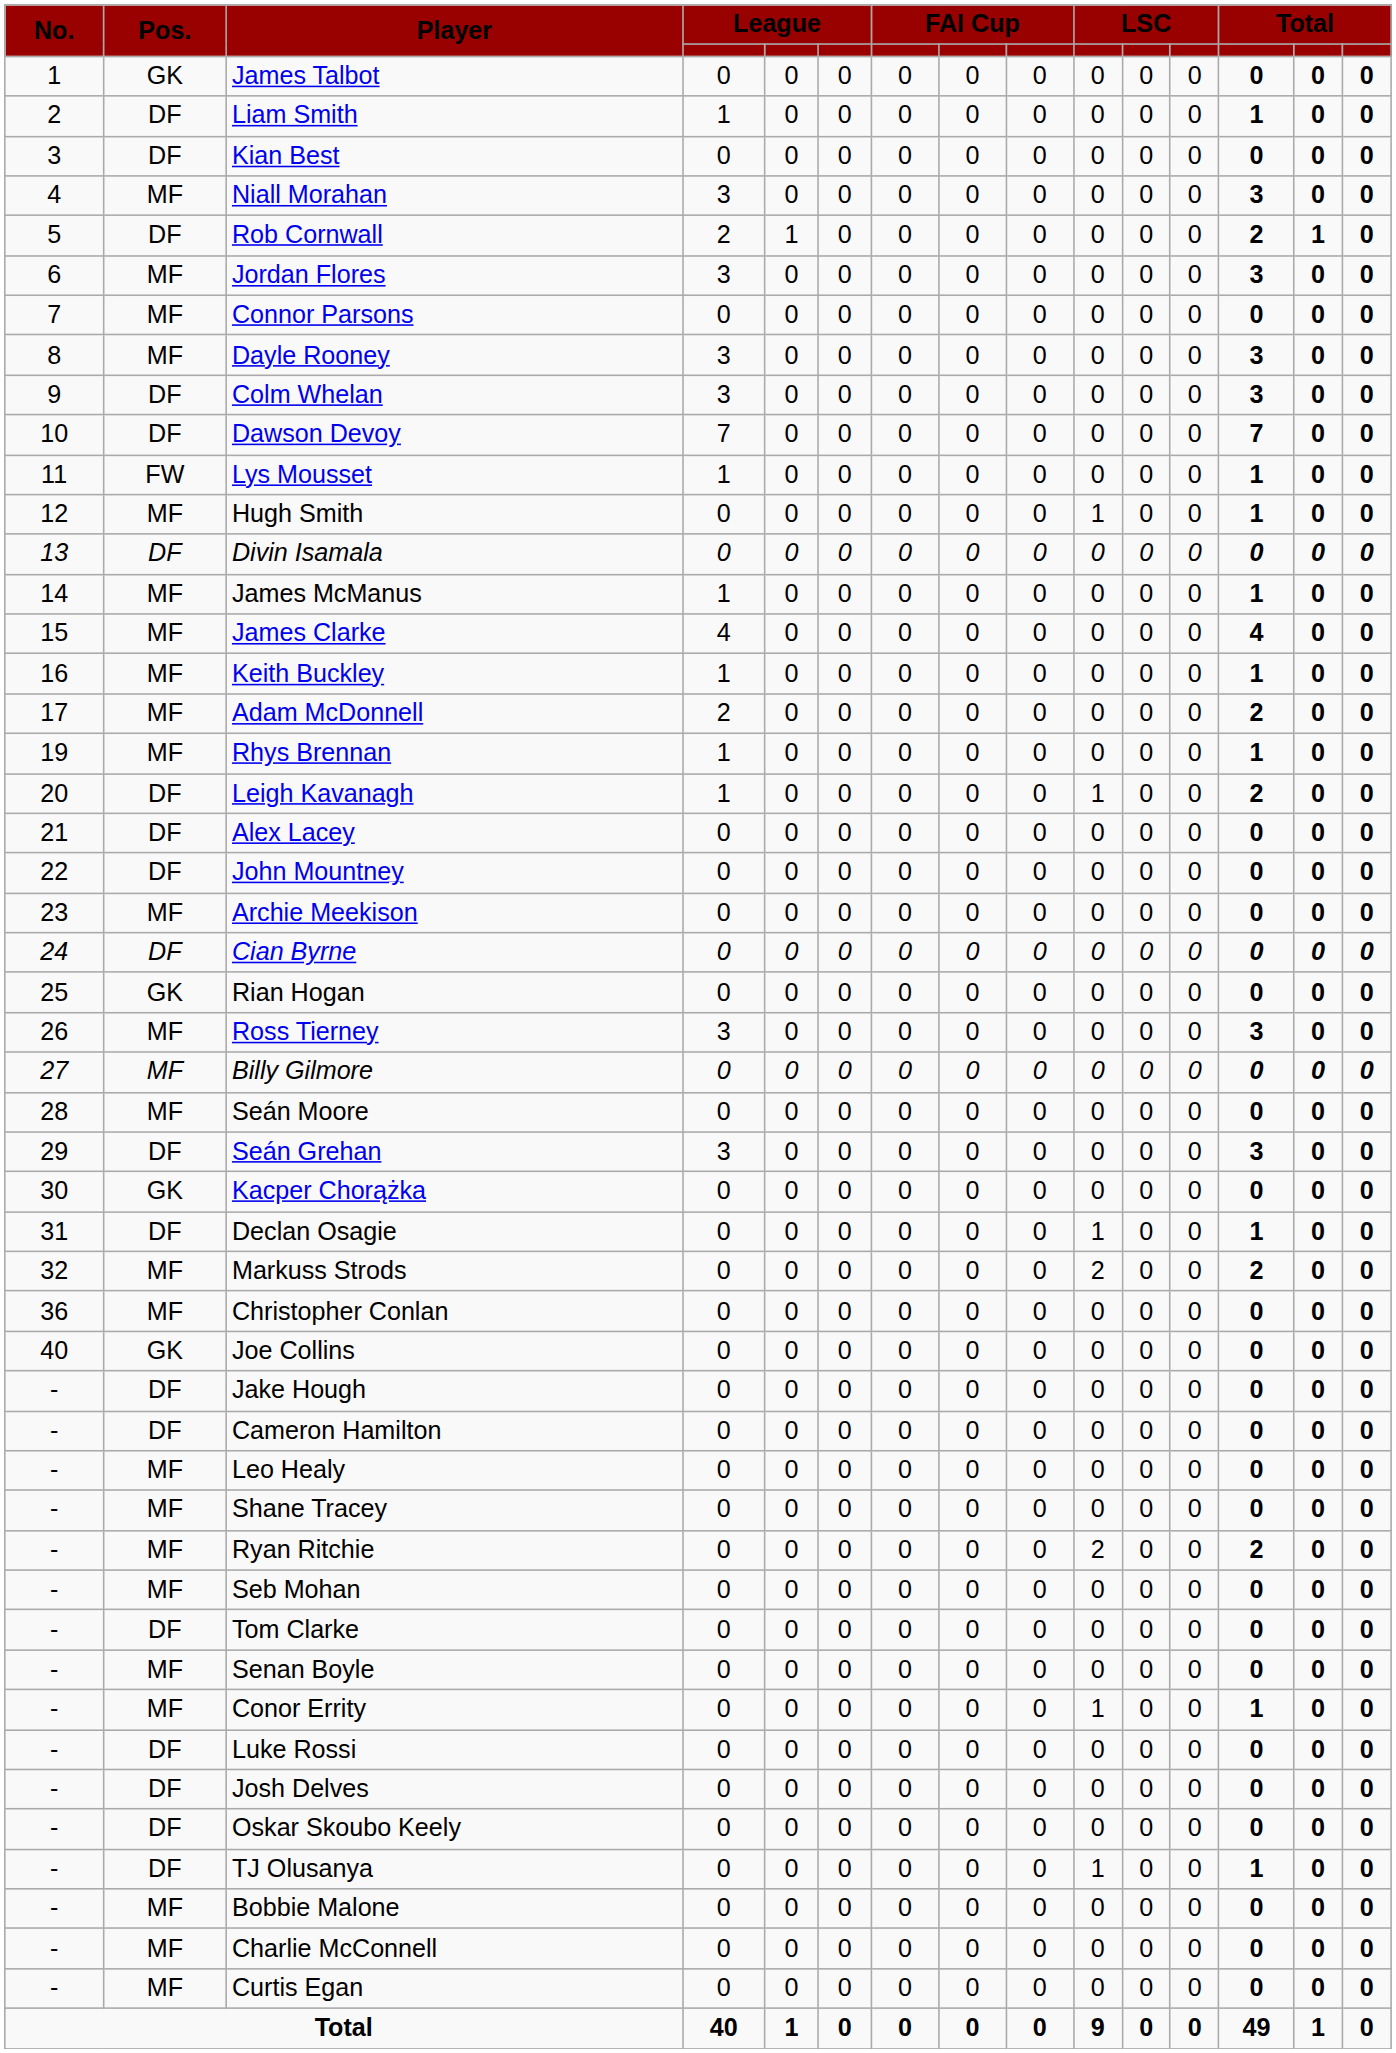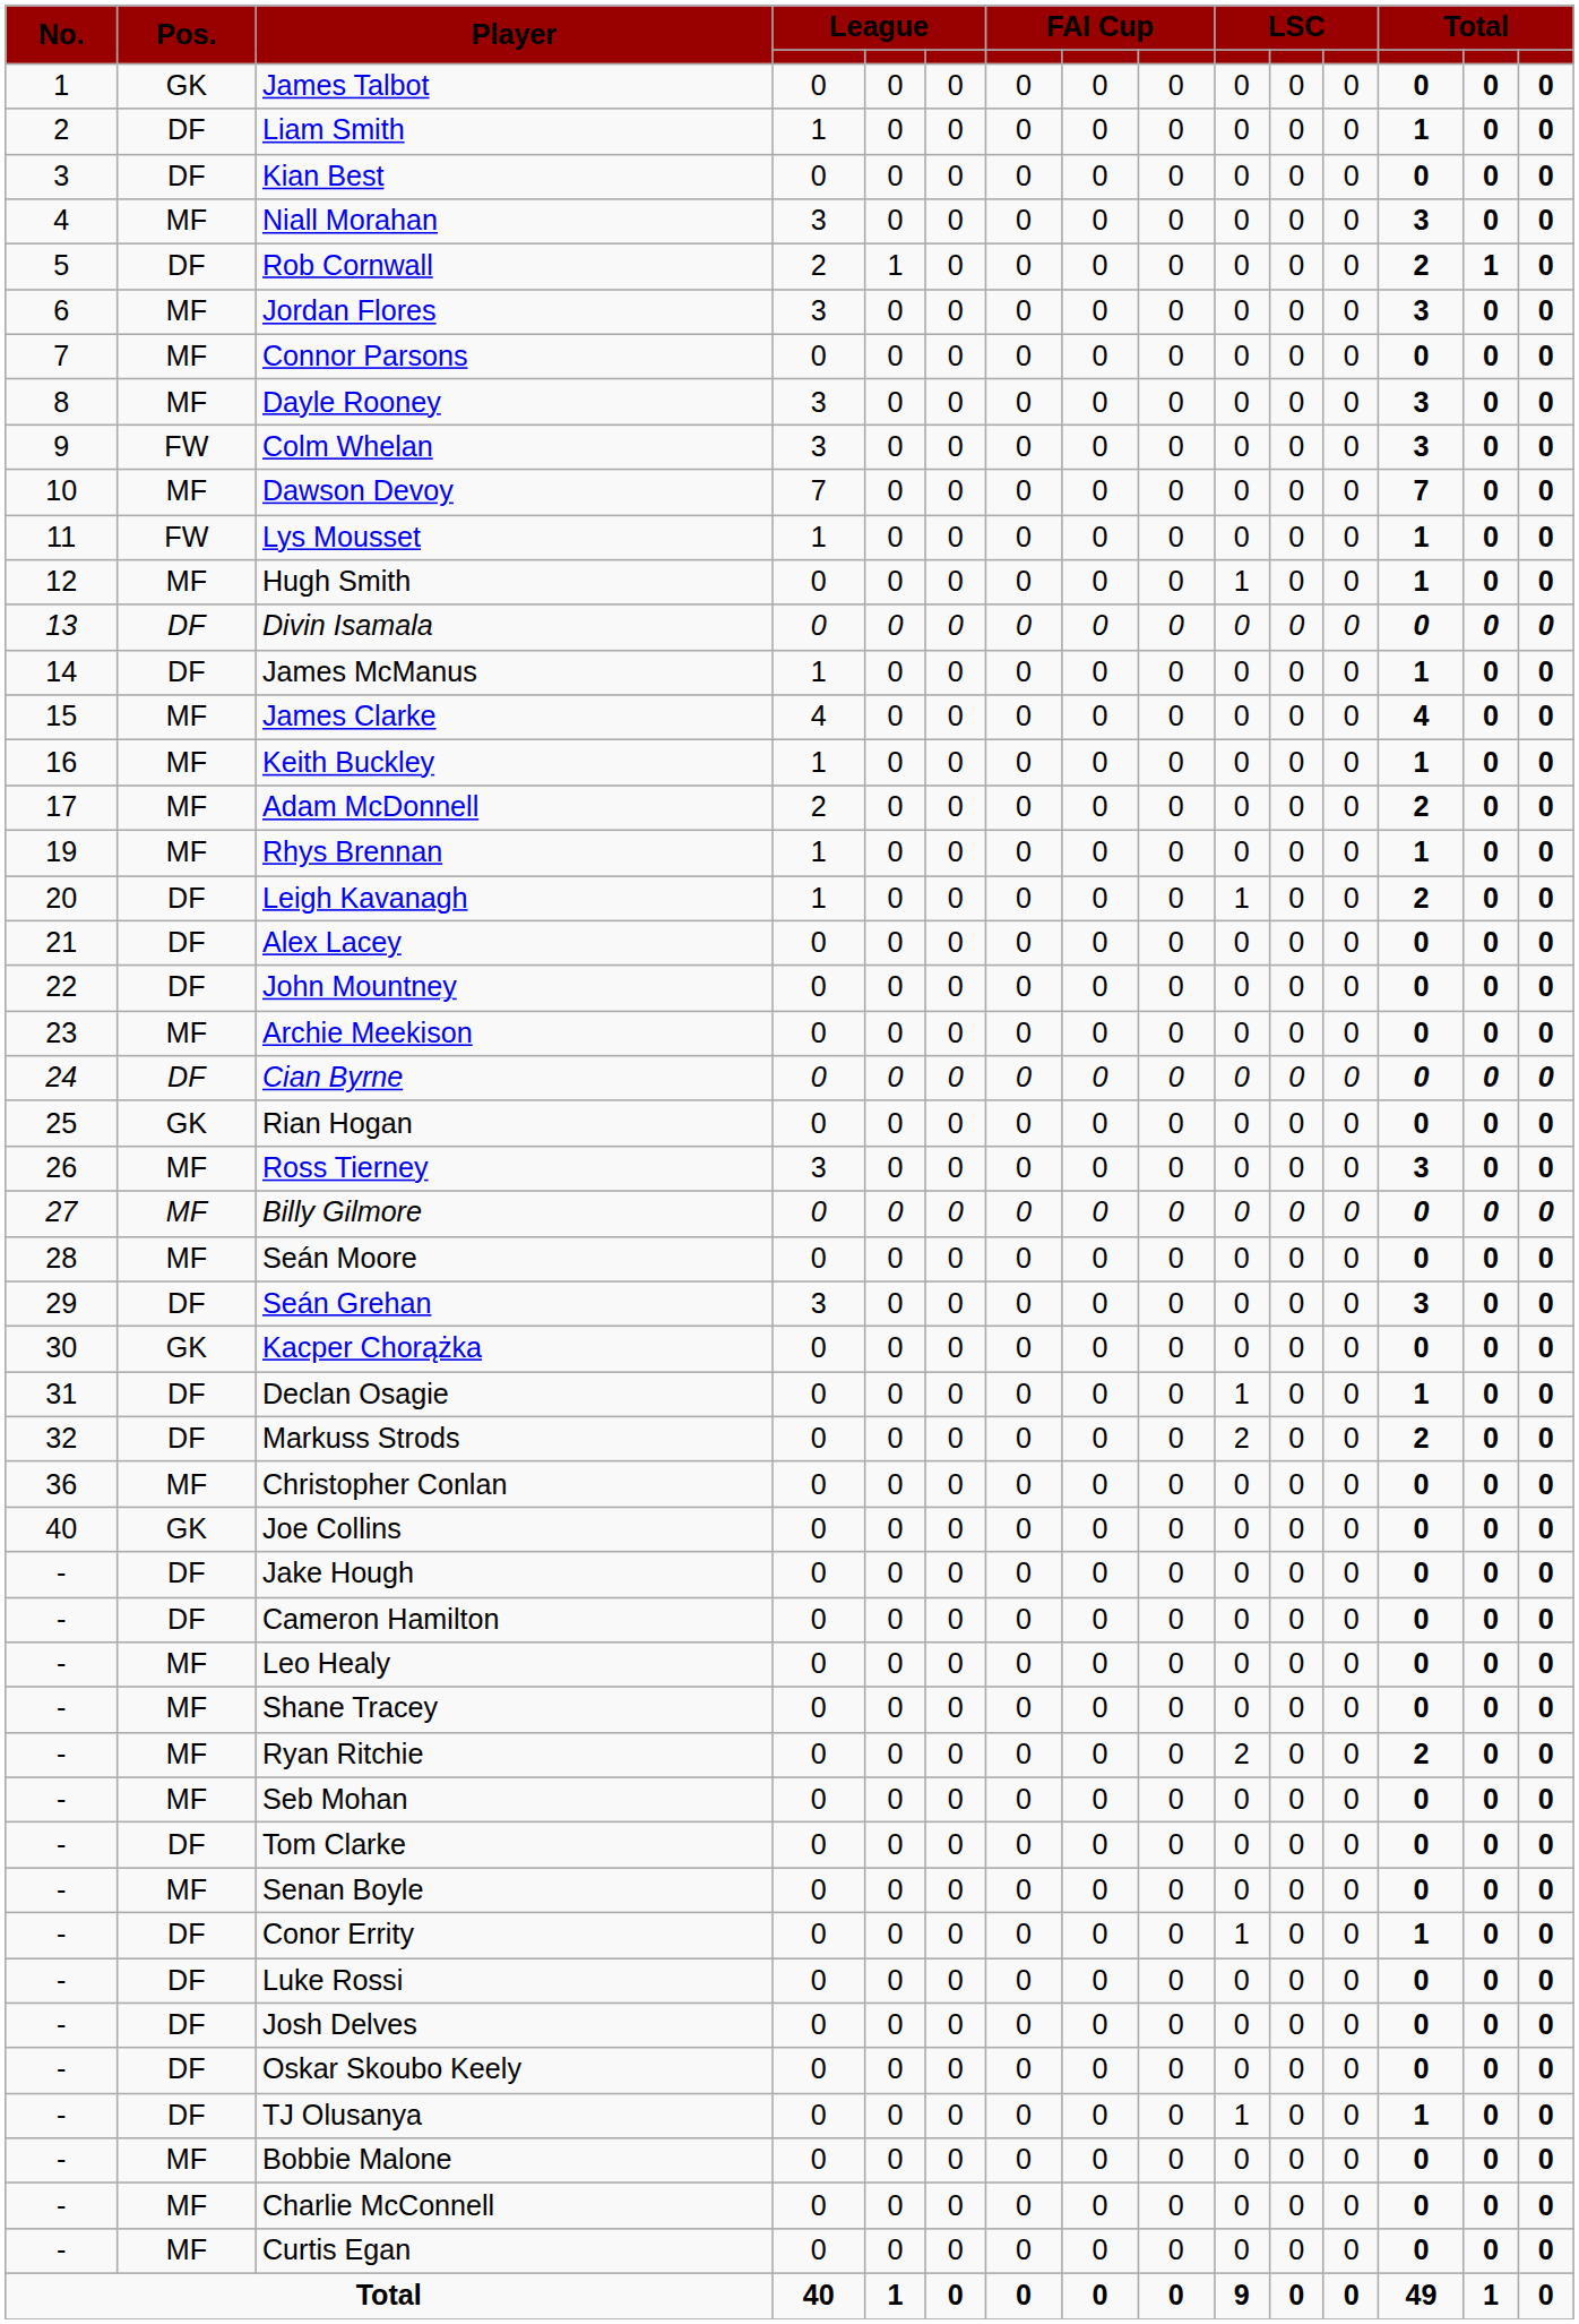Colm Whelan | Pos.: DF -> FW
Dawson Devoy | Pos.: DF -> MF
James McManus | Pos.: MF -> DF
Markuss Strods | Pos.: MF -> DF
Conor Errity | Pos.: MF -> DF
